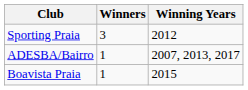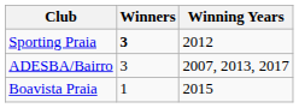Sporting Praia | Winners: normal -> bold
ADESBA/Bairro | Winners: 1 -> 3
